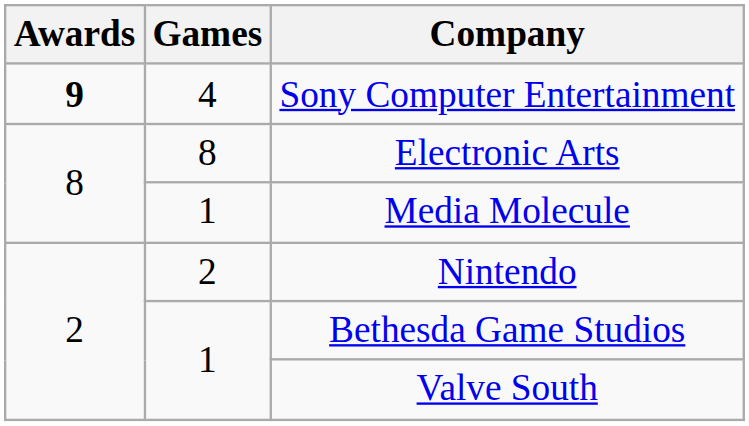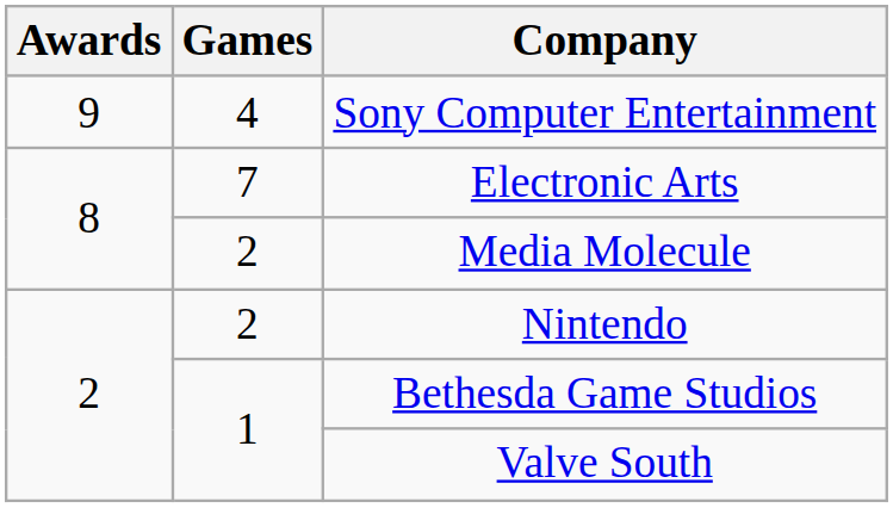Sony Computer Entertainment | Awards: bold -> normal
Electronic Arts | Games: 8 -> 7
Media Molecule | Games: 1 -> 2
